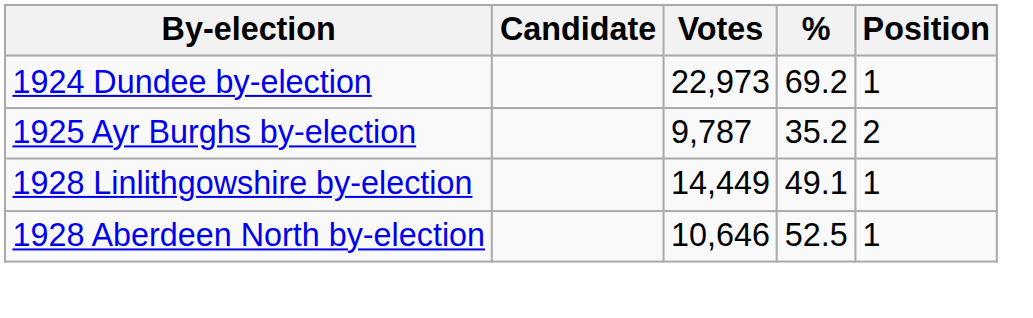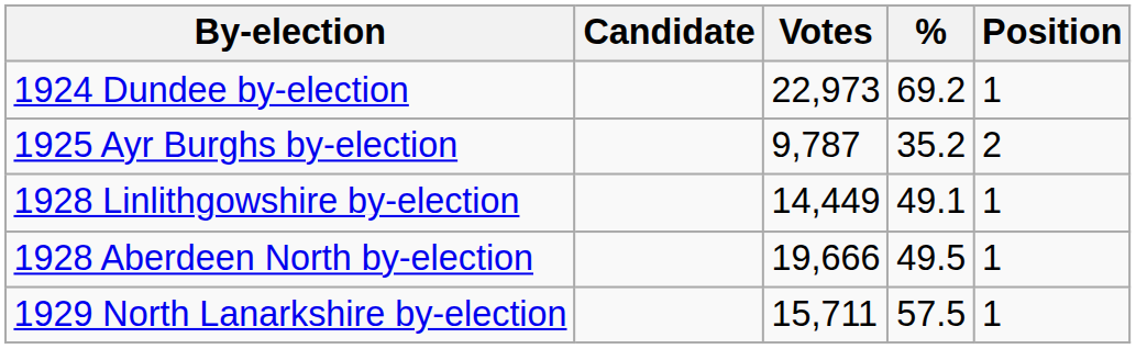1928 Aberdeen North by-election | Votes: 10,646 -> 19,666
1928 Aberdeen North by-election | %: 52.5 -> 49.5
+ row: 1929 North Lanarkshire by-election | 15,711 | 57.5 | 1
